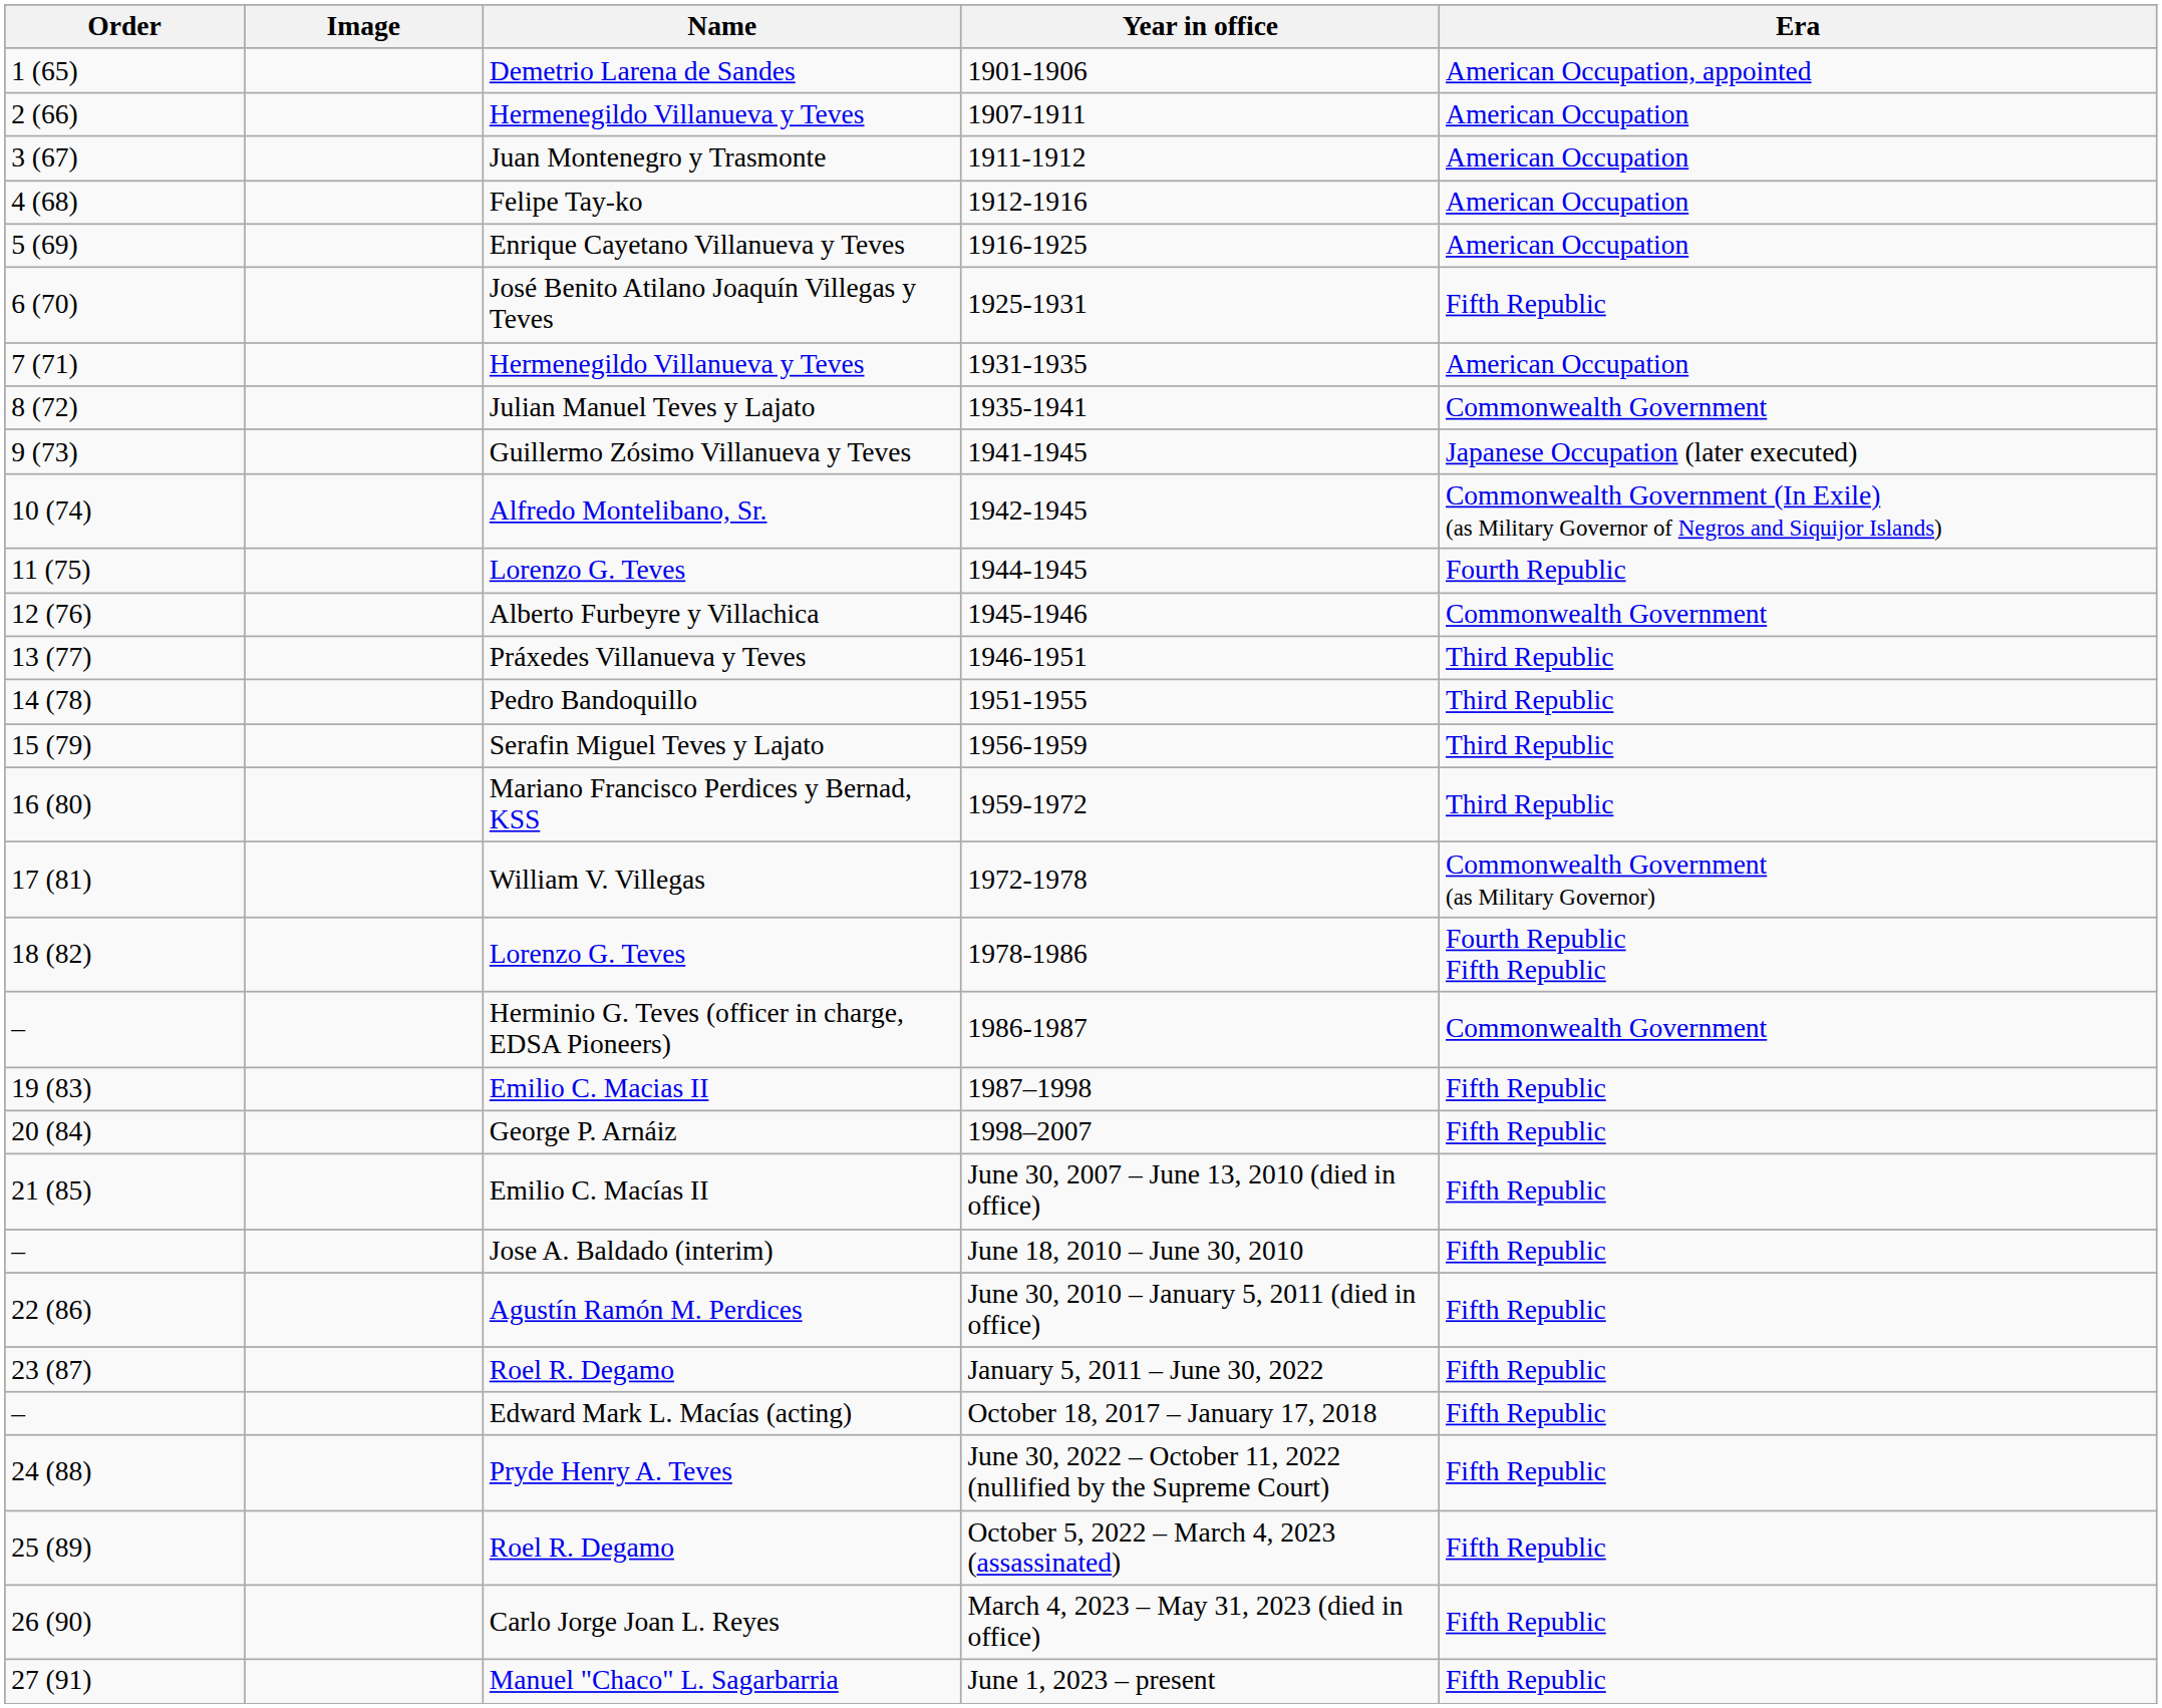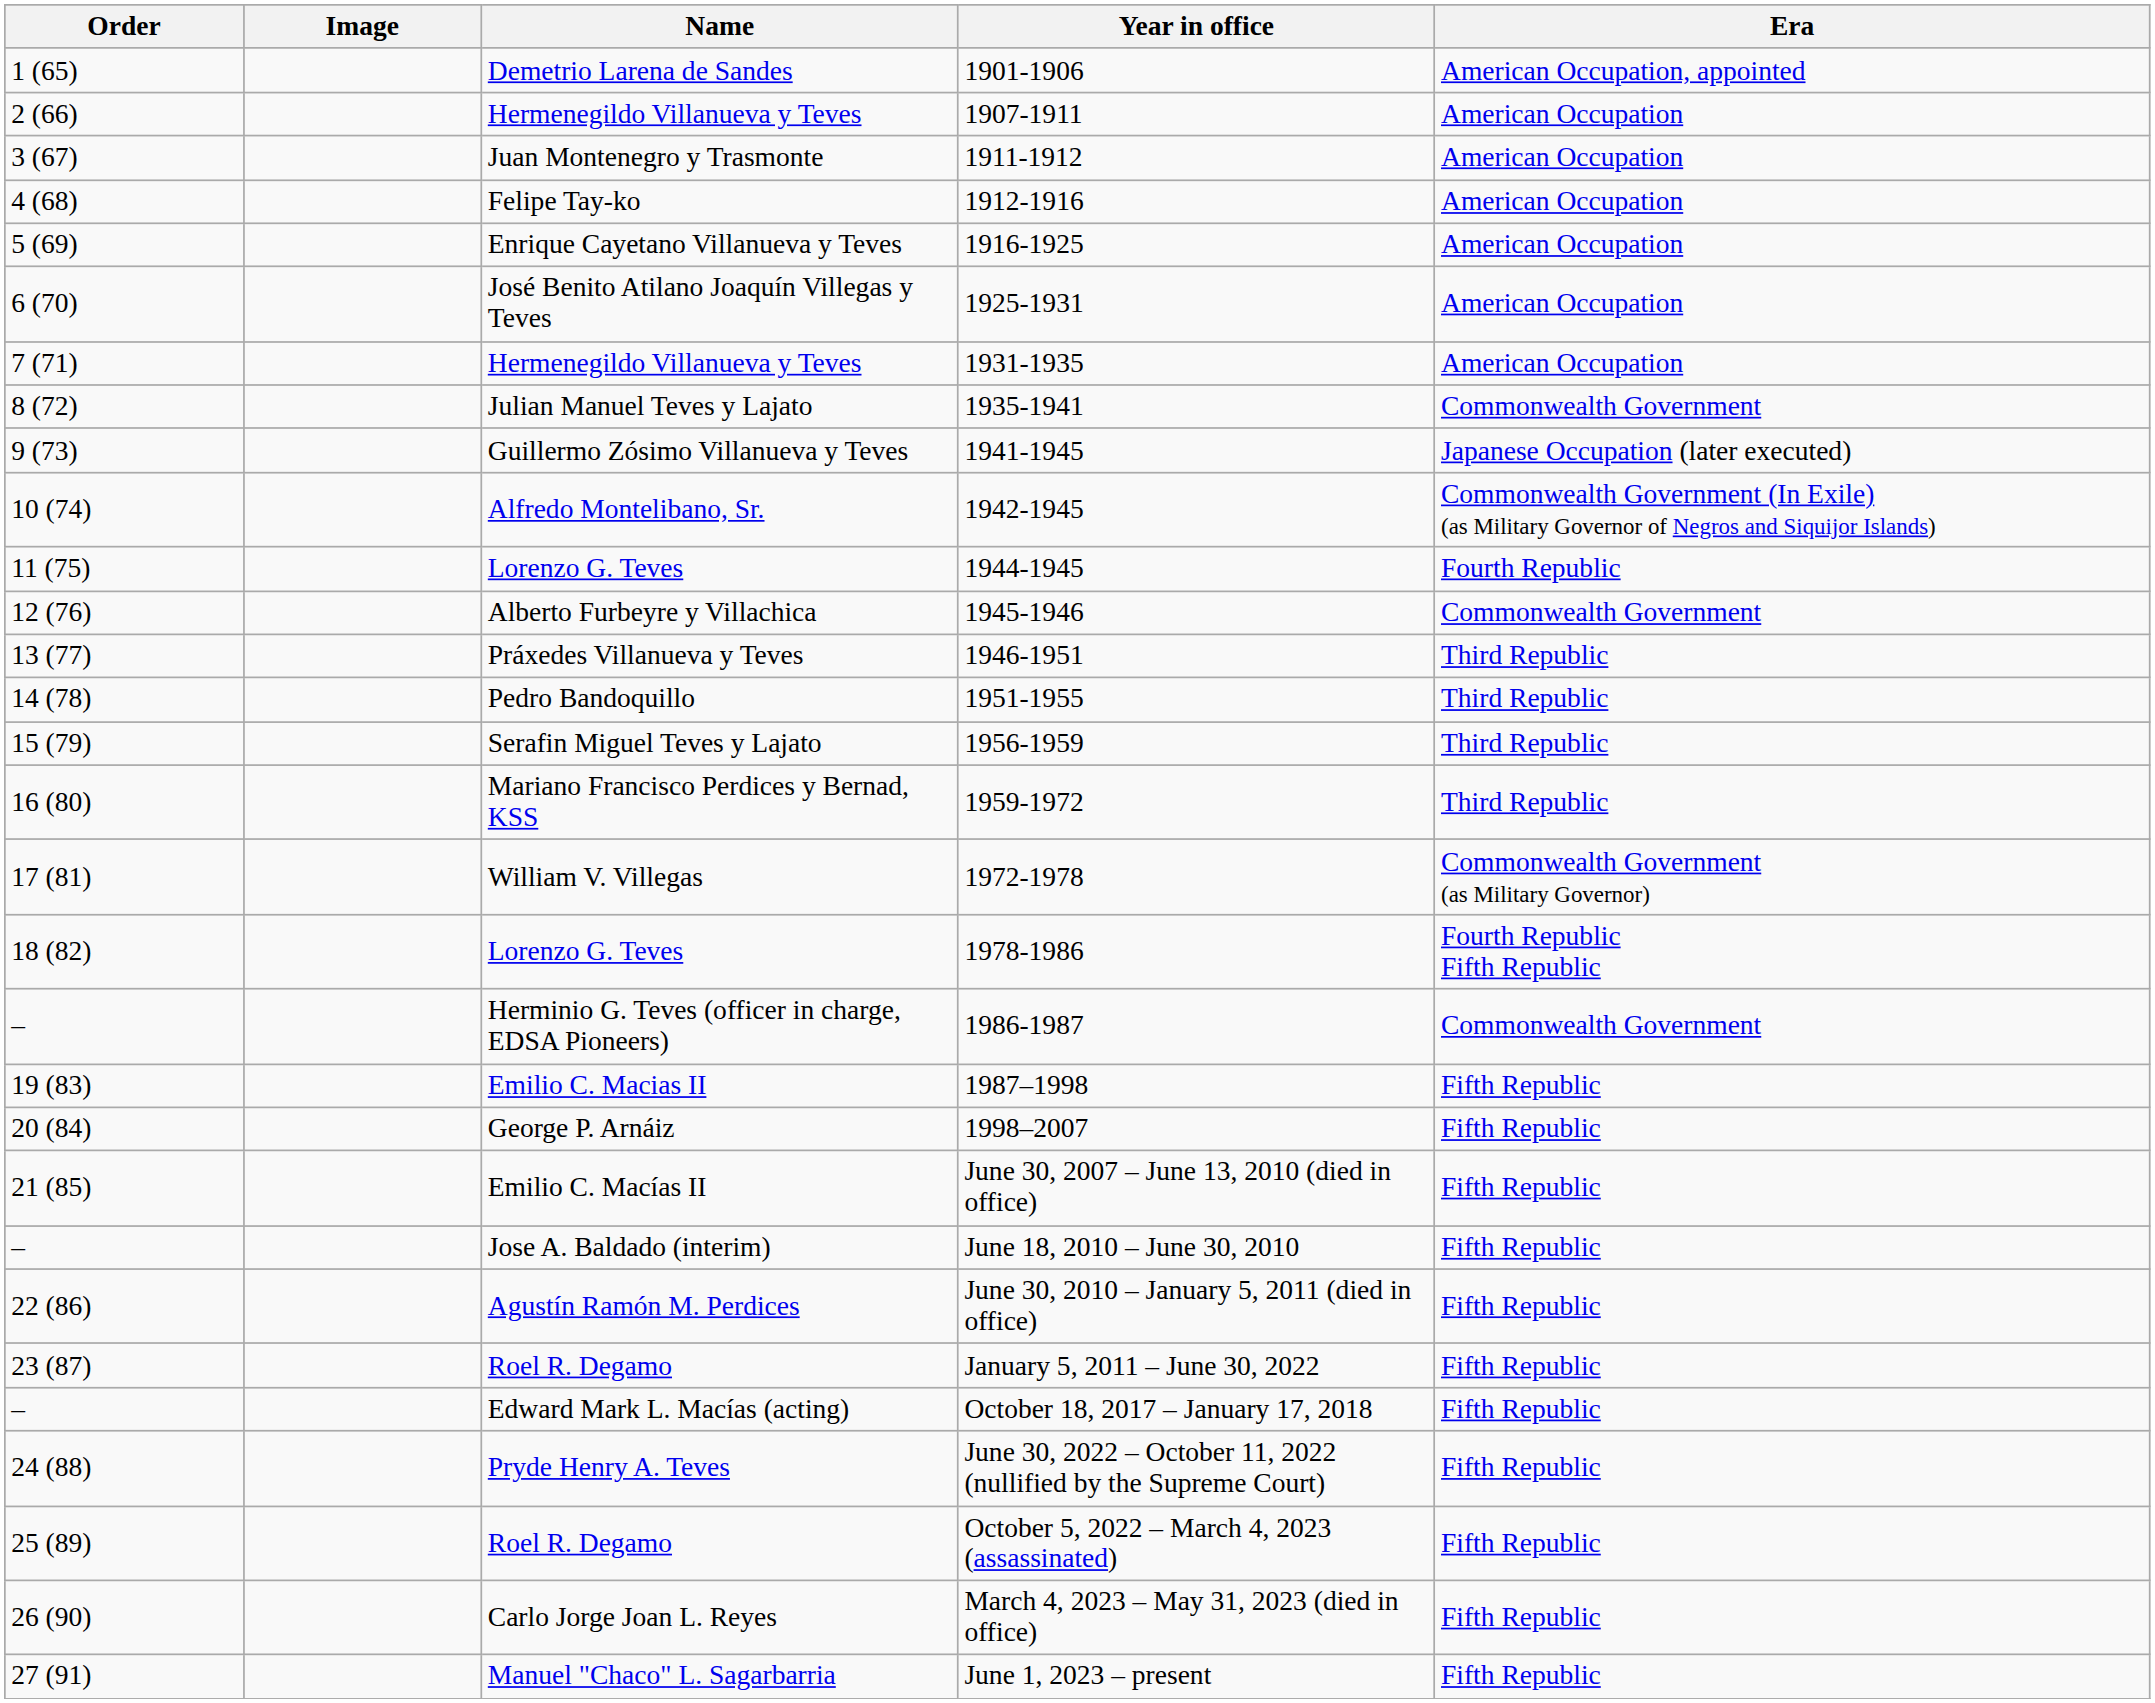José Benito Atilano Joaquín Villegas y Teves | Era: Fifth Republic -> American Occupation
